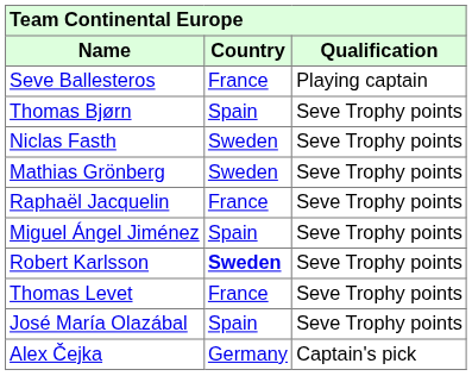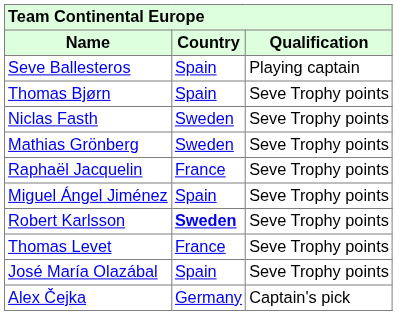Seve Ballesteros | Country: France -> Spain
